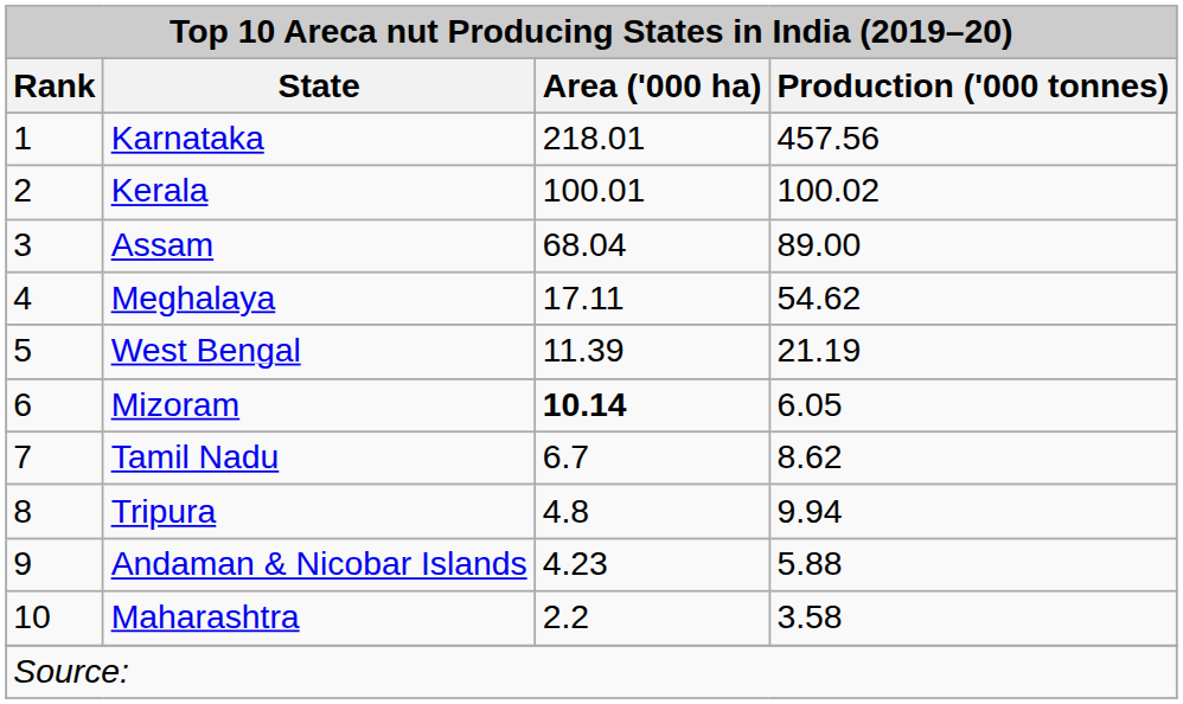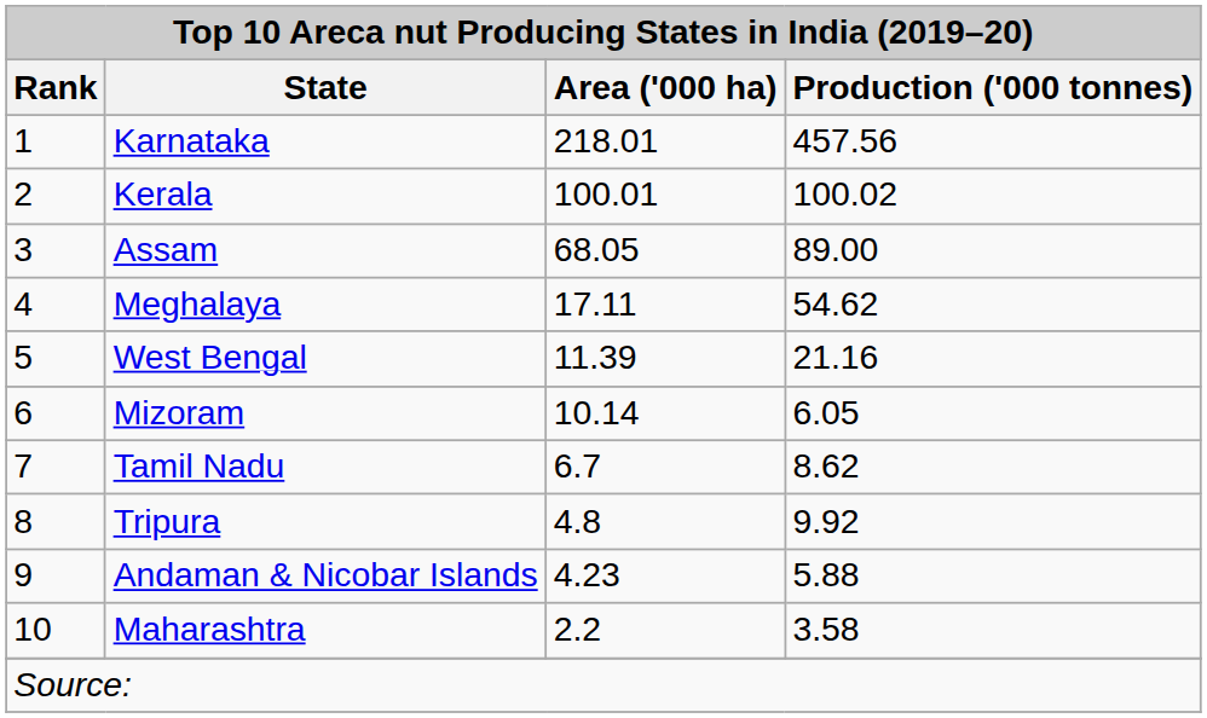Assam | column 3: 68.04 -> 68.05
West Bengal | column 4: 21.19 -> 21.16
Mizoram | column 3: bold -> normal
Tripura | column 4: 9.94 -> 9.92
